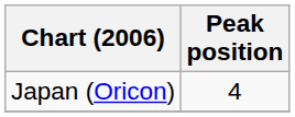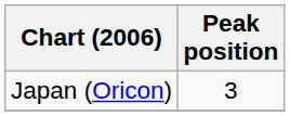Japan (Oricon) | Peak position: 4 -> 3
